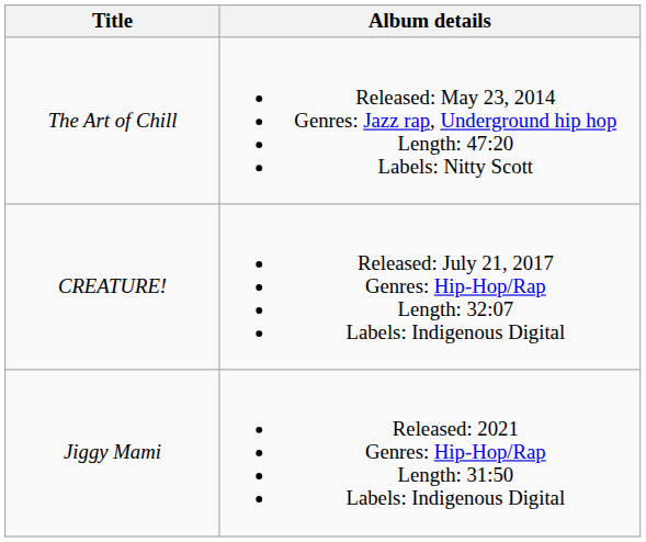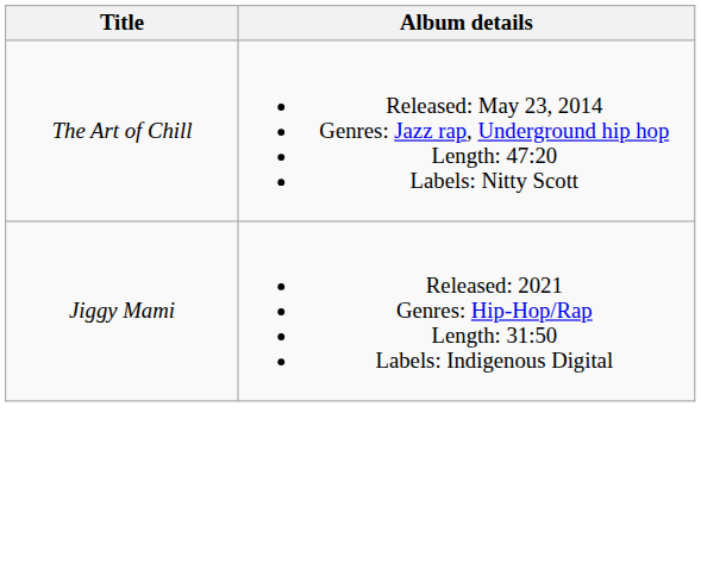- row: CREATURE! | Released: July 21, 2017 Genres: Hip-Hop/Rap Length: 32:07 Labels: Indigenous Digital
